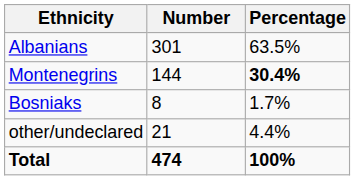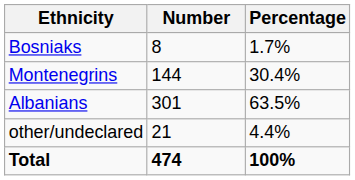rows swapped: Albanians <-> Bosniaks
Montenegrins | Percentage: bold -> normal
